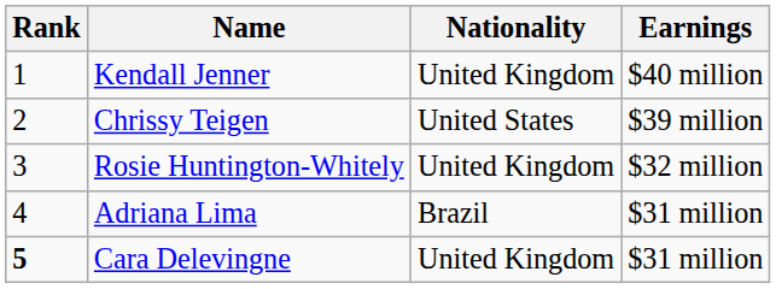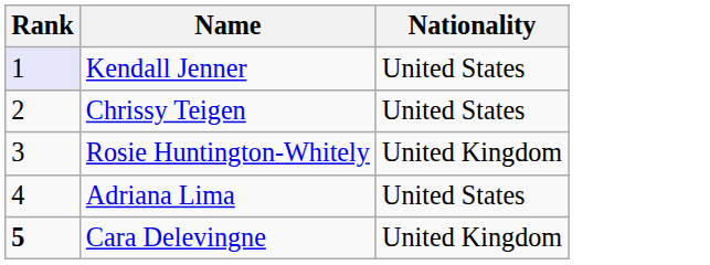- column: Earnings | $40 million | $39 million | $32 million | $31 million | $31 million
Kendall Jenner | Rank: no background -> lavender background
Kendall Jenner | Nationality: United Kingdom -> United States
Adriana Lima | Nationality: Brazil -> United States
